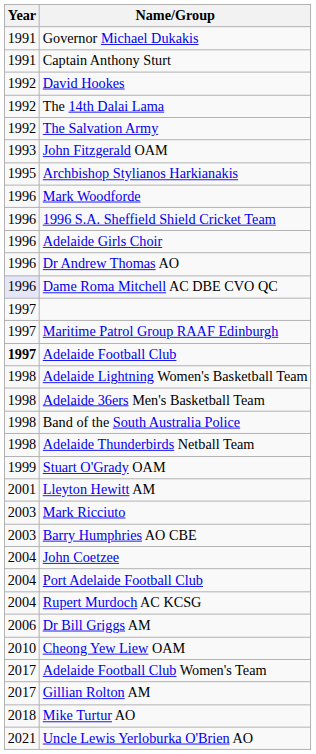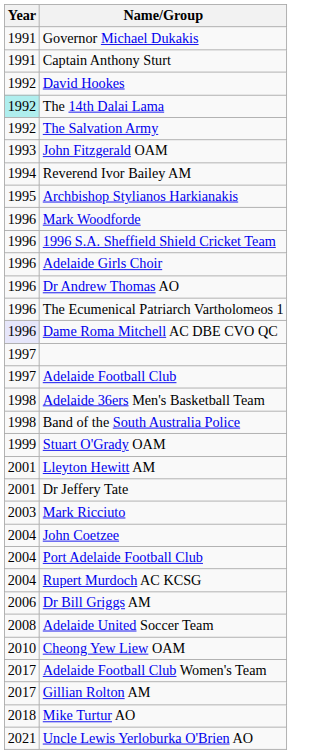The 14th Dalai Lama | Year: no background -> paleturquoise background
+ row: 1994 | Reverend Ivor Bailey AM
+ row: 1996 | The Ecumenical Patriarch Vartholomeos 1
- row: 1997 | Maritime Patrol Group RAAF Edinburgh
Adelaide Football Club | Year: bold -> normal
- row: 1998 | Adelaide Lightning Women's Basketball Team
- row: 1998 | Adelaide Thunderbirds Netball Team
+ row: 2001 | Dr Jeffery Tate
- row: 2003 | Barry Humphries AO CBE
+ row: 2008 | Adelaide United Soccer Team
